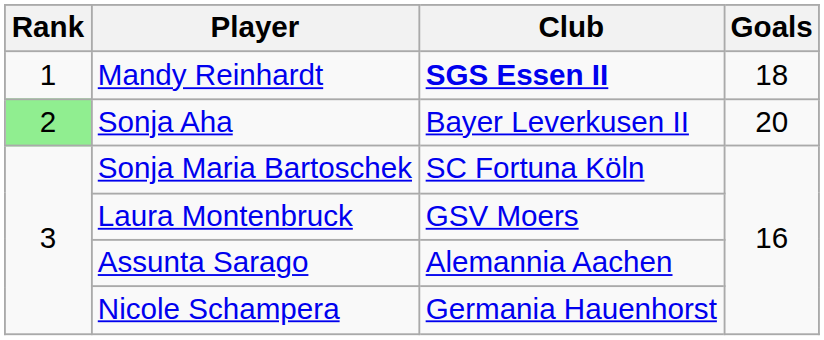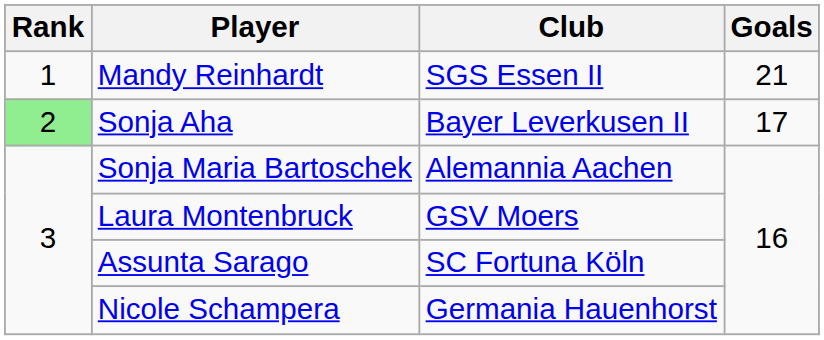Mandy Reinhardt | Club: bold -> normal
Mandy Reinhardt | Goals: 18 -> 21
Sonja Aha | Goals: 20 -> 17
Sonja Maria Bartoschek | Club: SC Fortuna Köln -> Alemannia Aachen
Assunta Sarago | Club: Alemannia Aachen -> SC Fortuna Köln
